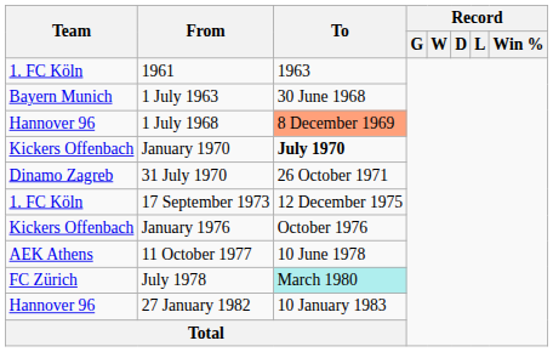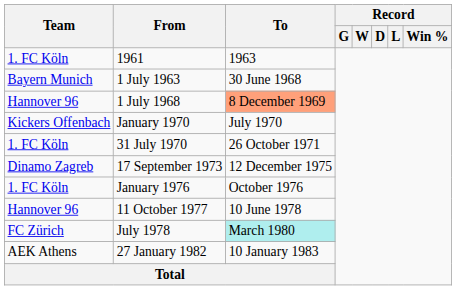January 1970 | To: bold -> normal
31 July 1970 | Team: Dinamo Zagreb -> 1. FC Köln
17 September 1973 | Team: 1. FC Köln -> Dinamo Zagreb
January 1976 | Team: Kickers Offenbach -> 1. FC Köln
11 October 1977 | Team: AEK Athens -> Hannover 96
27 January 1982 | Team: Hannover 96 -> AEK Athens
